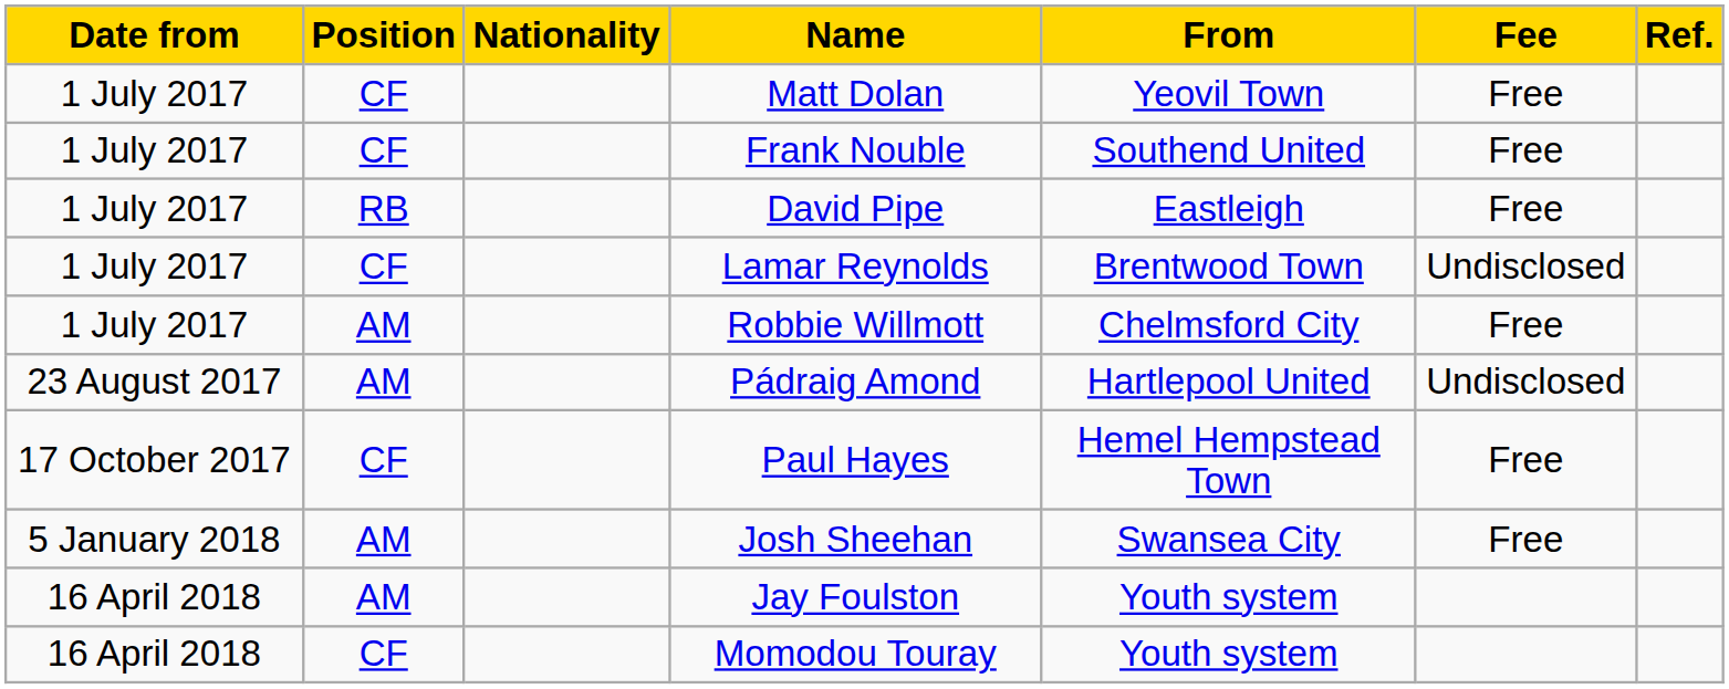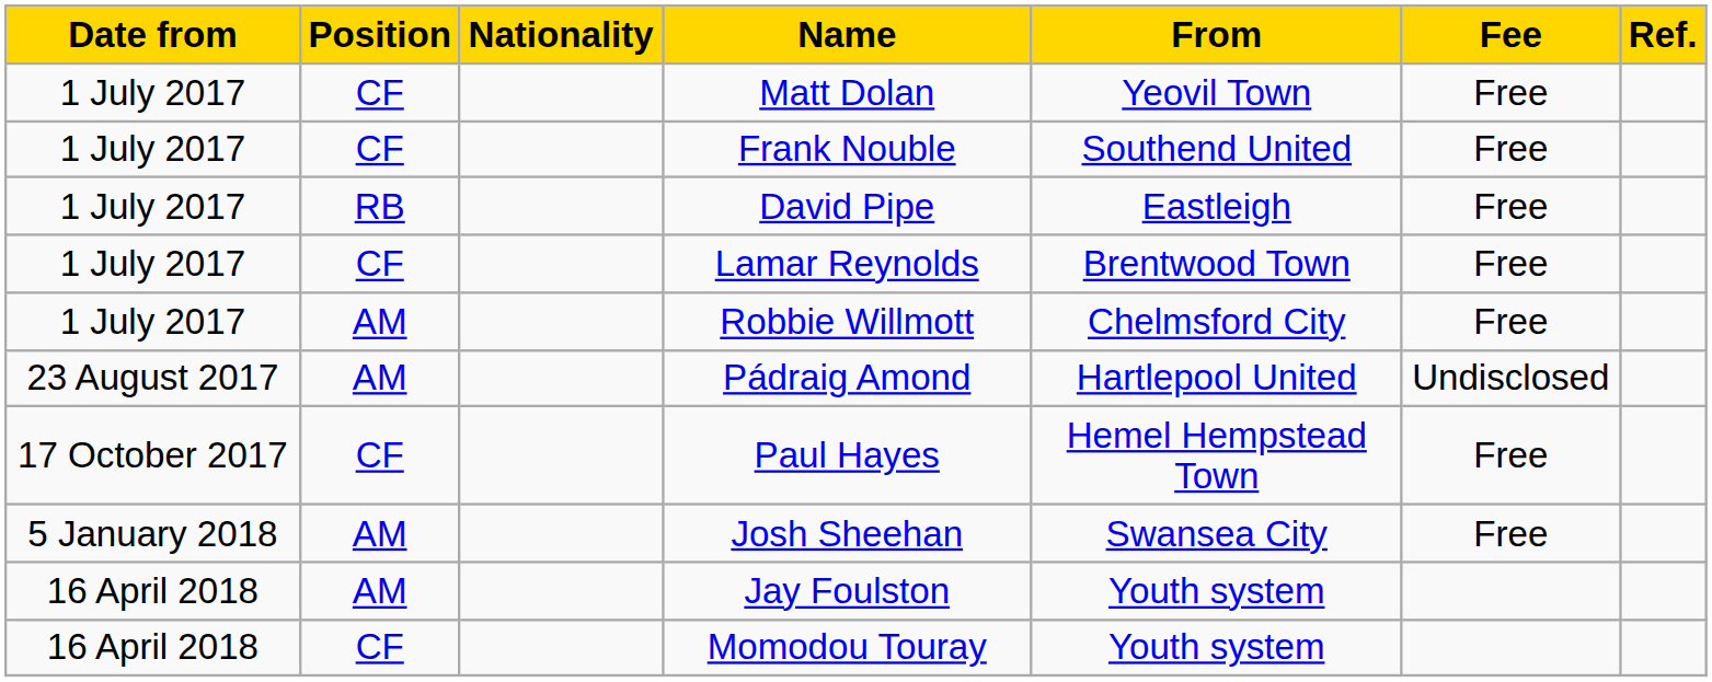Lamar Reynolds | Fee: Undisclosed -> Free
